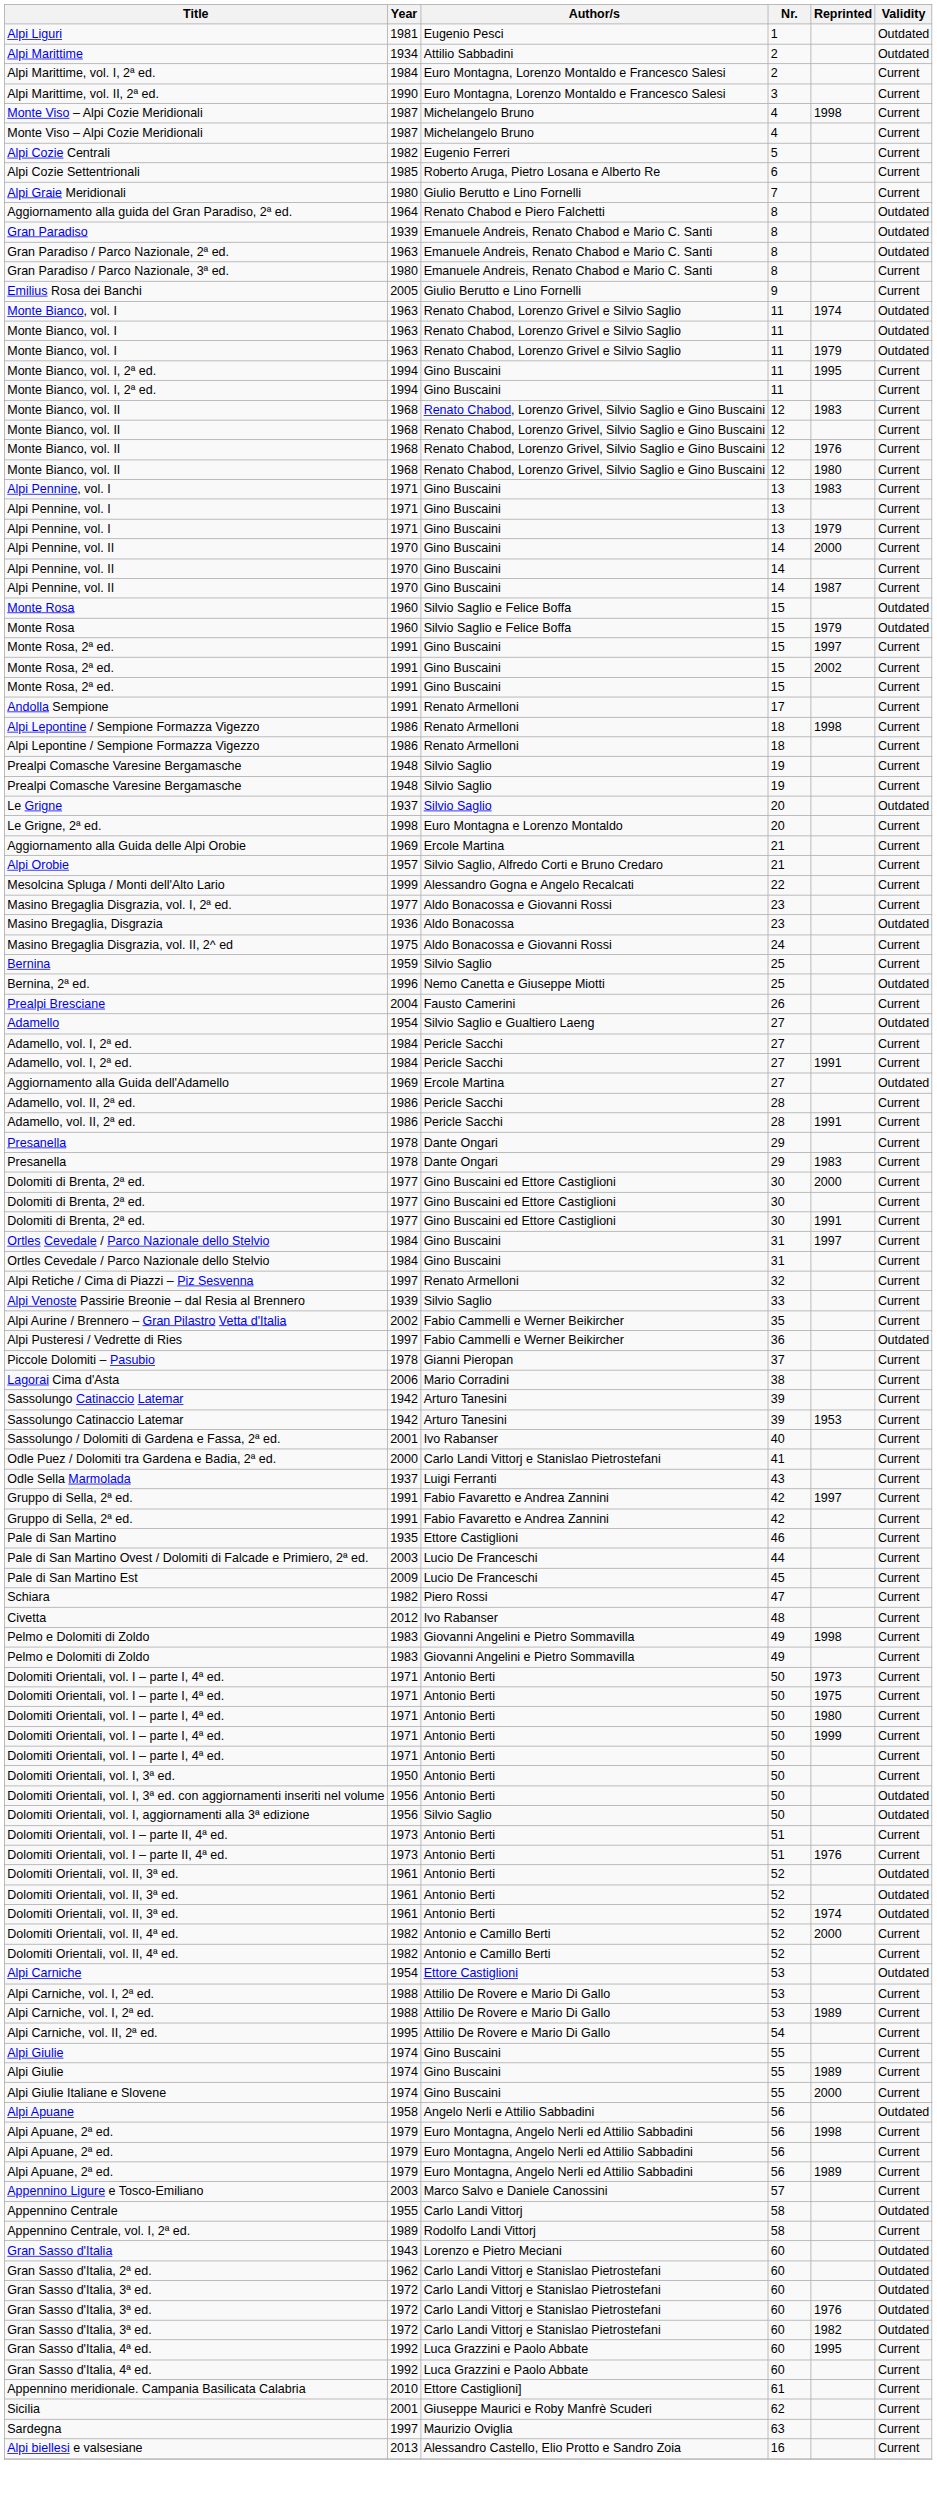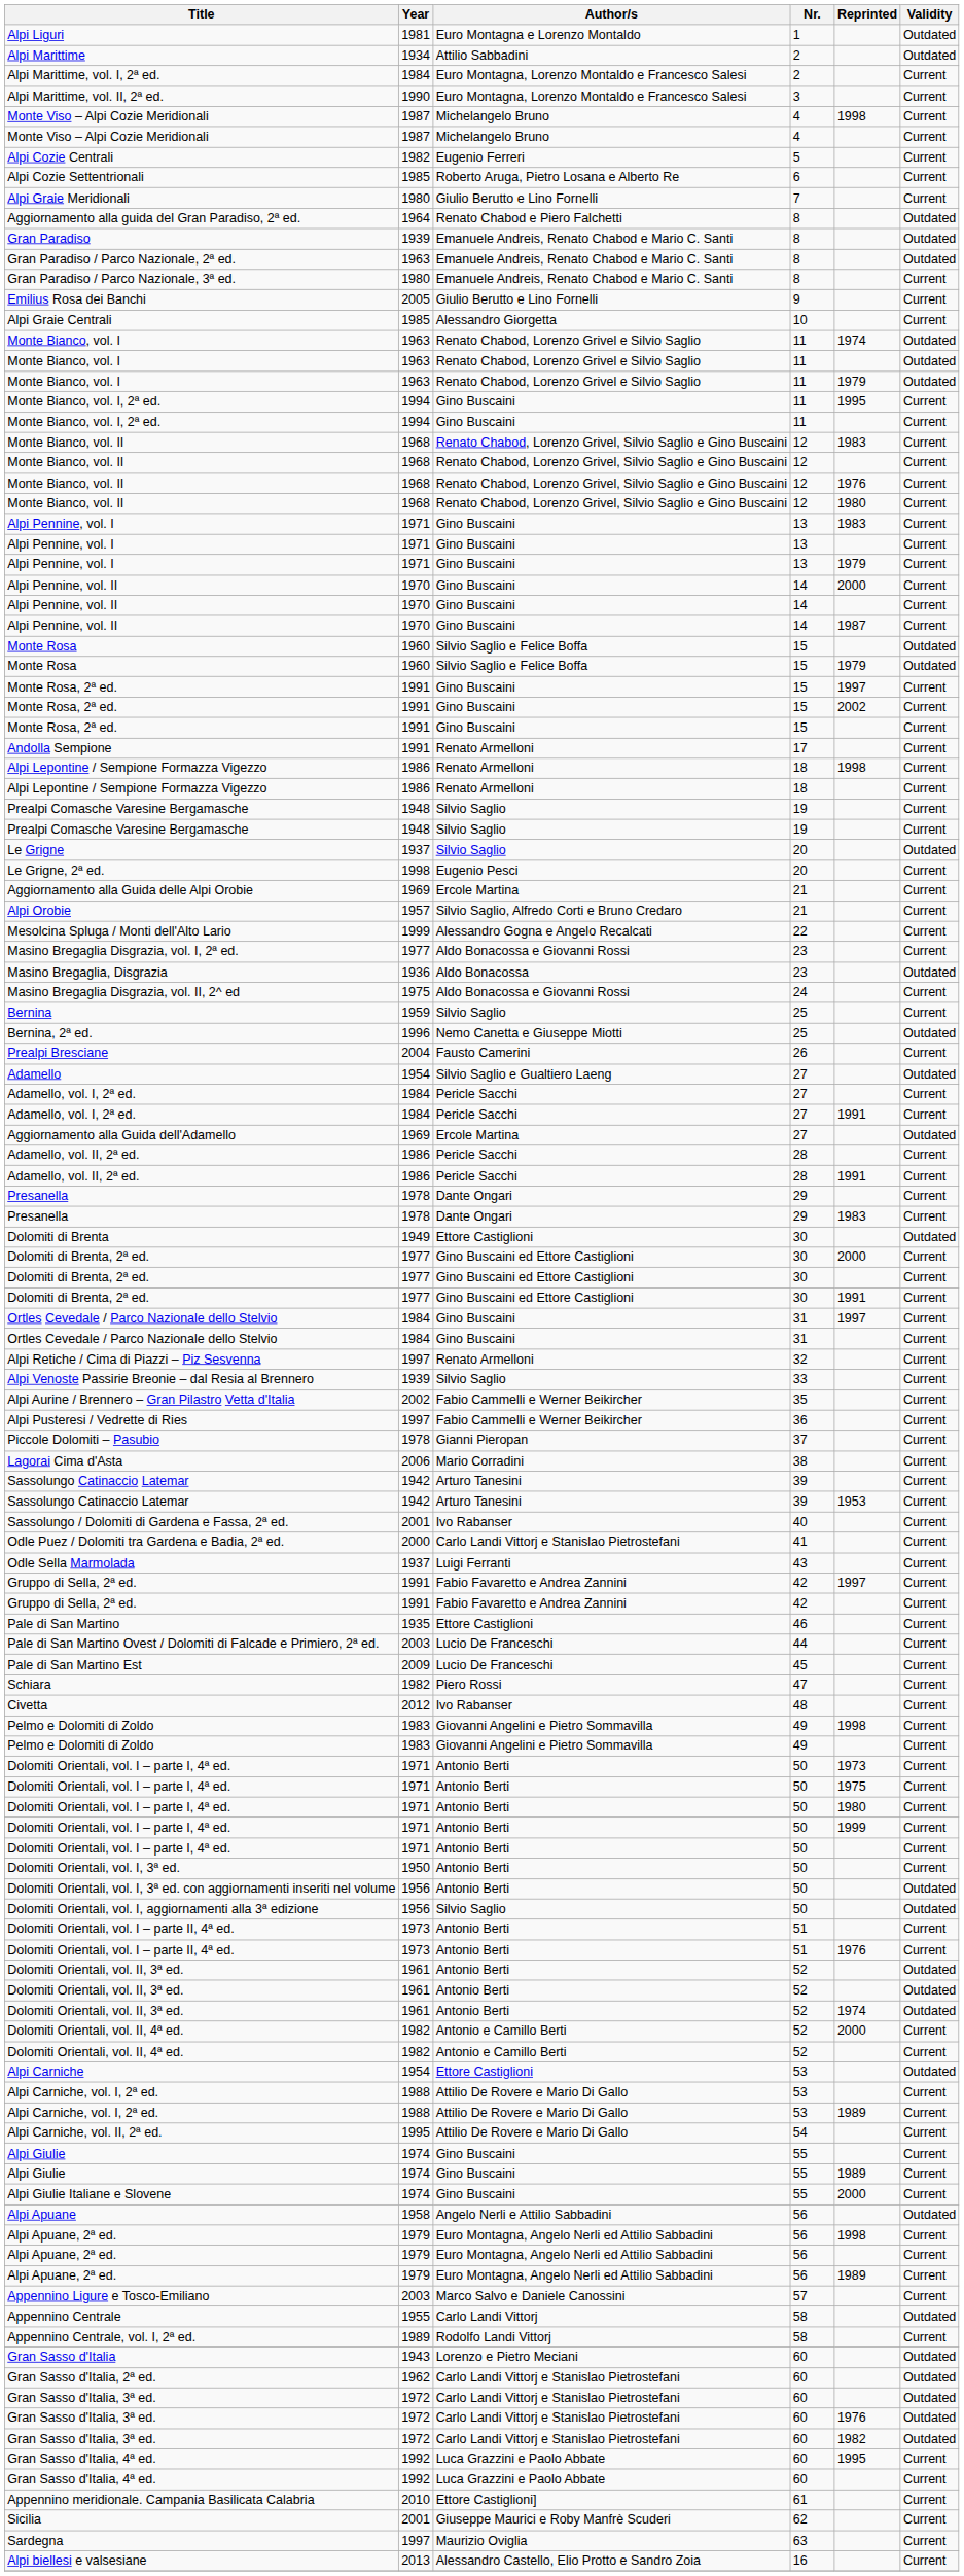Alpi Liguri | Author/s: Eugenio Pesci -> Euro Montagna e Lorenzo Montaldo
+ row: Alpi Graie Centrali | 1985 | Alessandro Giorgetta | 10 | Current
Le Grigne, 2ª ed. | Author/s: Euro Montagna e Lorenzo Montaldo -> Eugenio Pesci
+ row: Dolomiti di Brenta | 1949 | Ettore Castiglioni | 30 | Outdated
Alpi Pusteresi / Vedrette di Ries | Validity: Outdated -> Current
